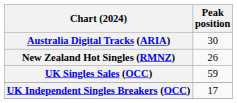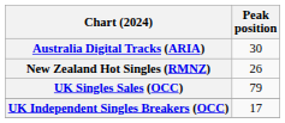UK Singles Sales (OCC) | Peak position: 59 -> 79
